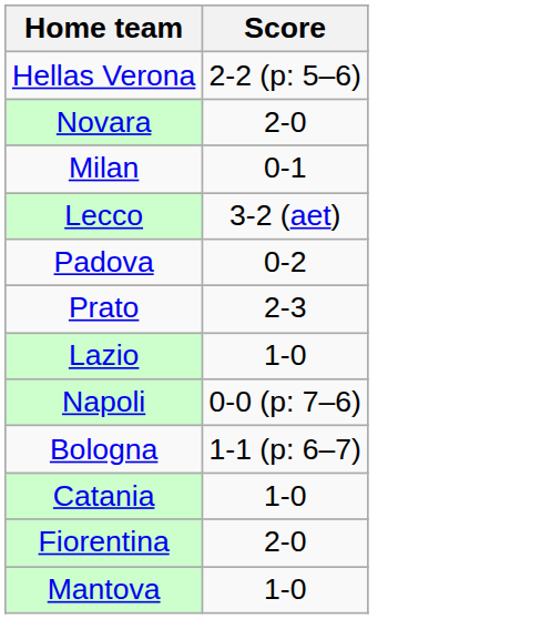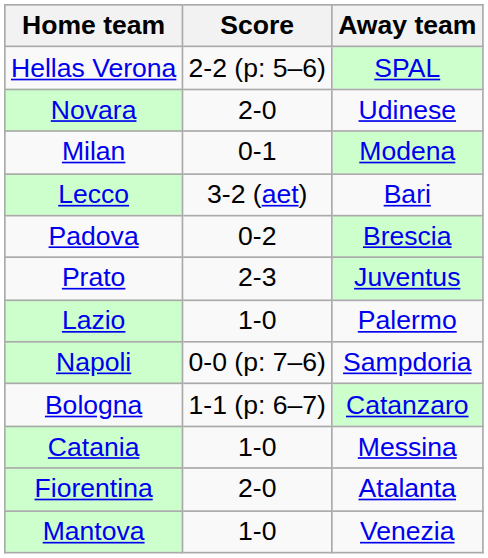+ column: Away team | SPAL | Udinese | Modena | Bari | Brescia | Juventus | Palermo | Sampdoria | Catanzaro | Messina | Atalanta | Venezia
